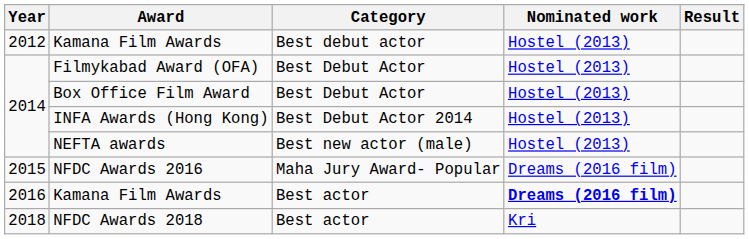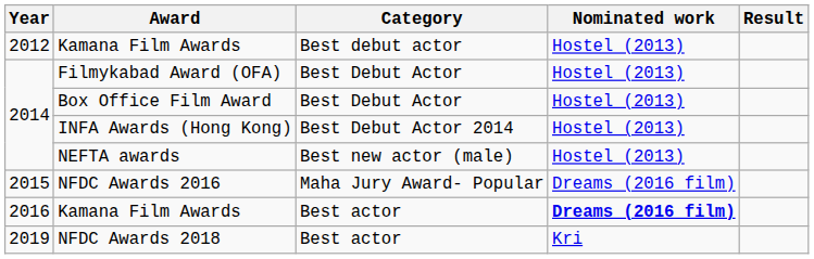NFDC Awards 2018 | Year: 2018 -> 2019
